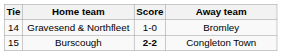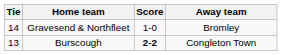Burscough | Tie: 15 -> 13
